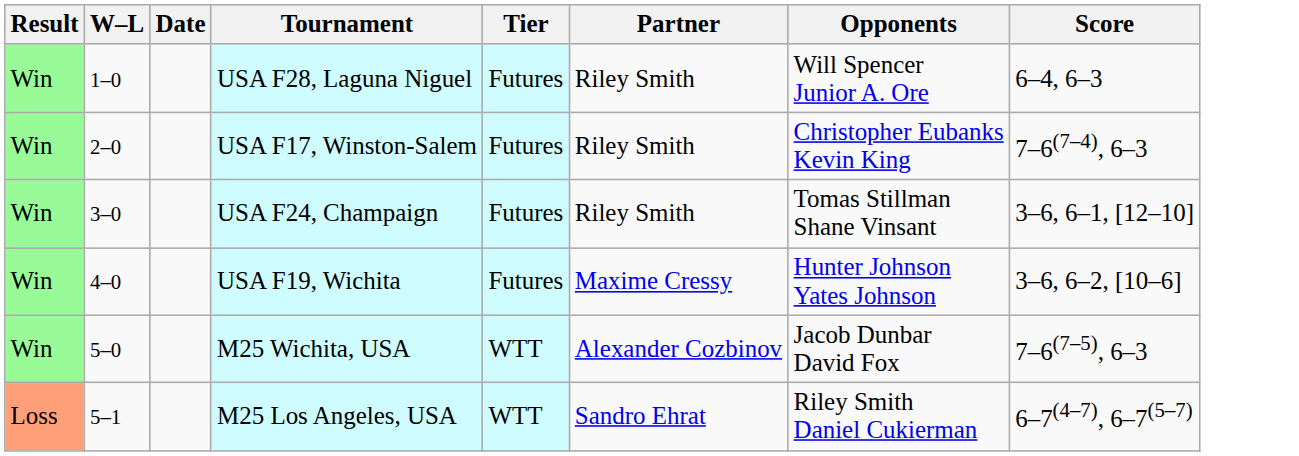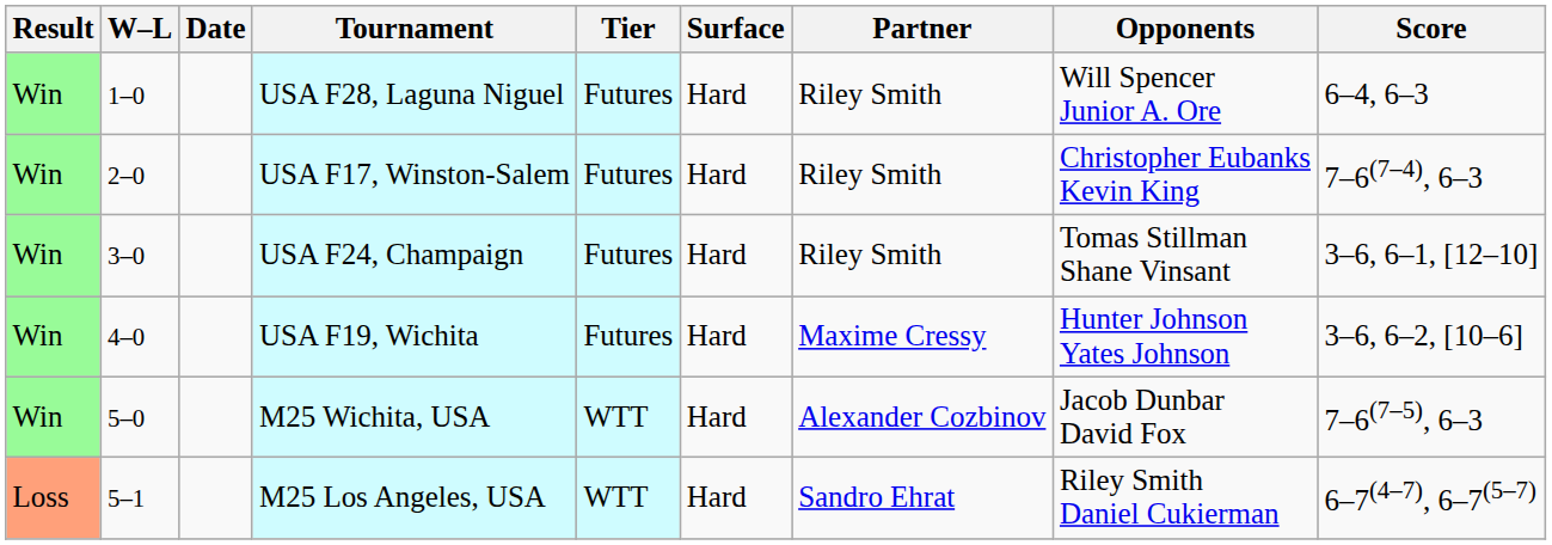+ column: Surface | Hard | Hard | Hard | Hard | Hard | Hard
